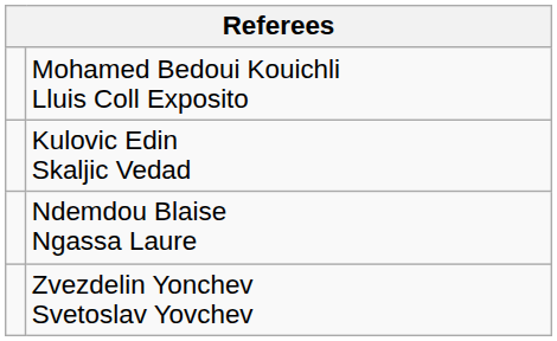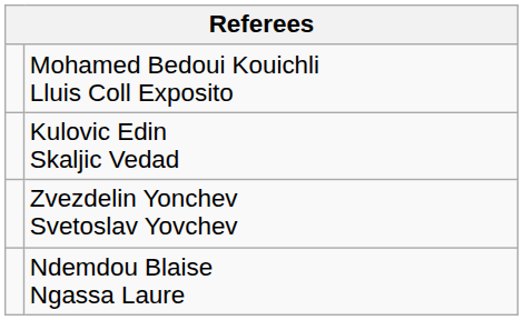rows swapped: Zvezdelin Yonchev Svetoslav Yovchev <-> Ndemdou Blaise Ngassa Laure
